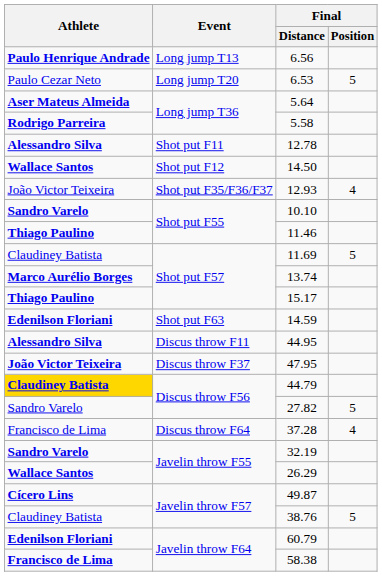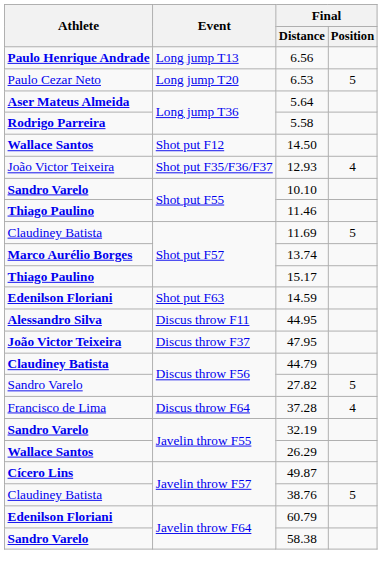- row: Alessandro Silva | Shot put F11 | 12.78
44.79 | Athlete: gold background -> no background
58.38 | Athlete: Francisco de Lima -> Sandro Varelo
